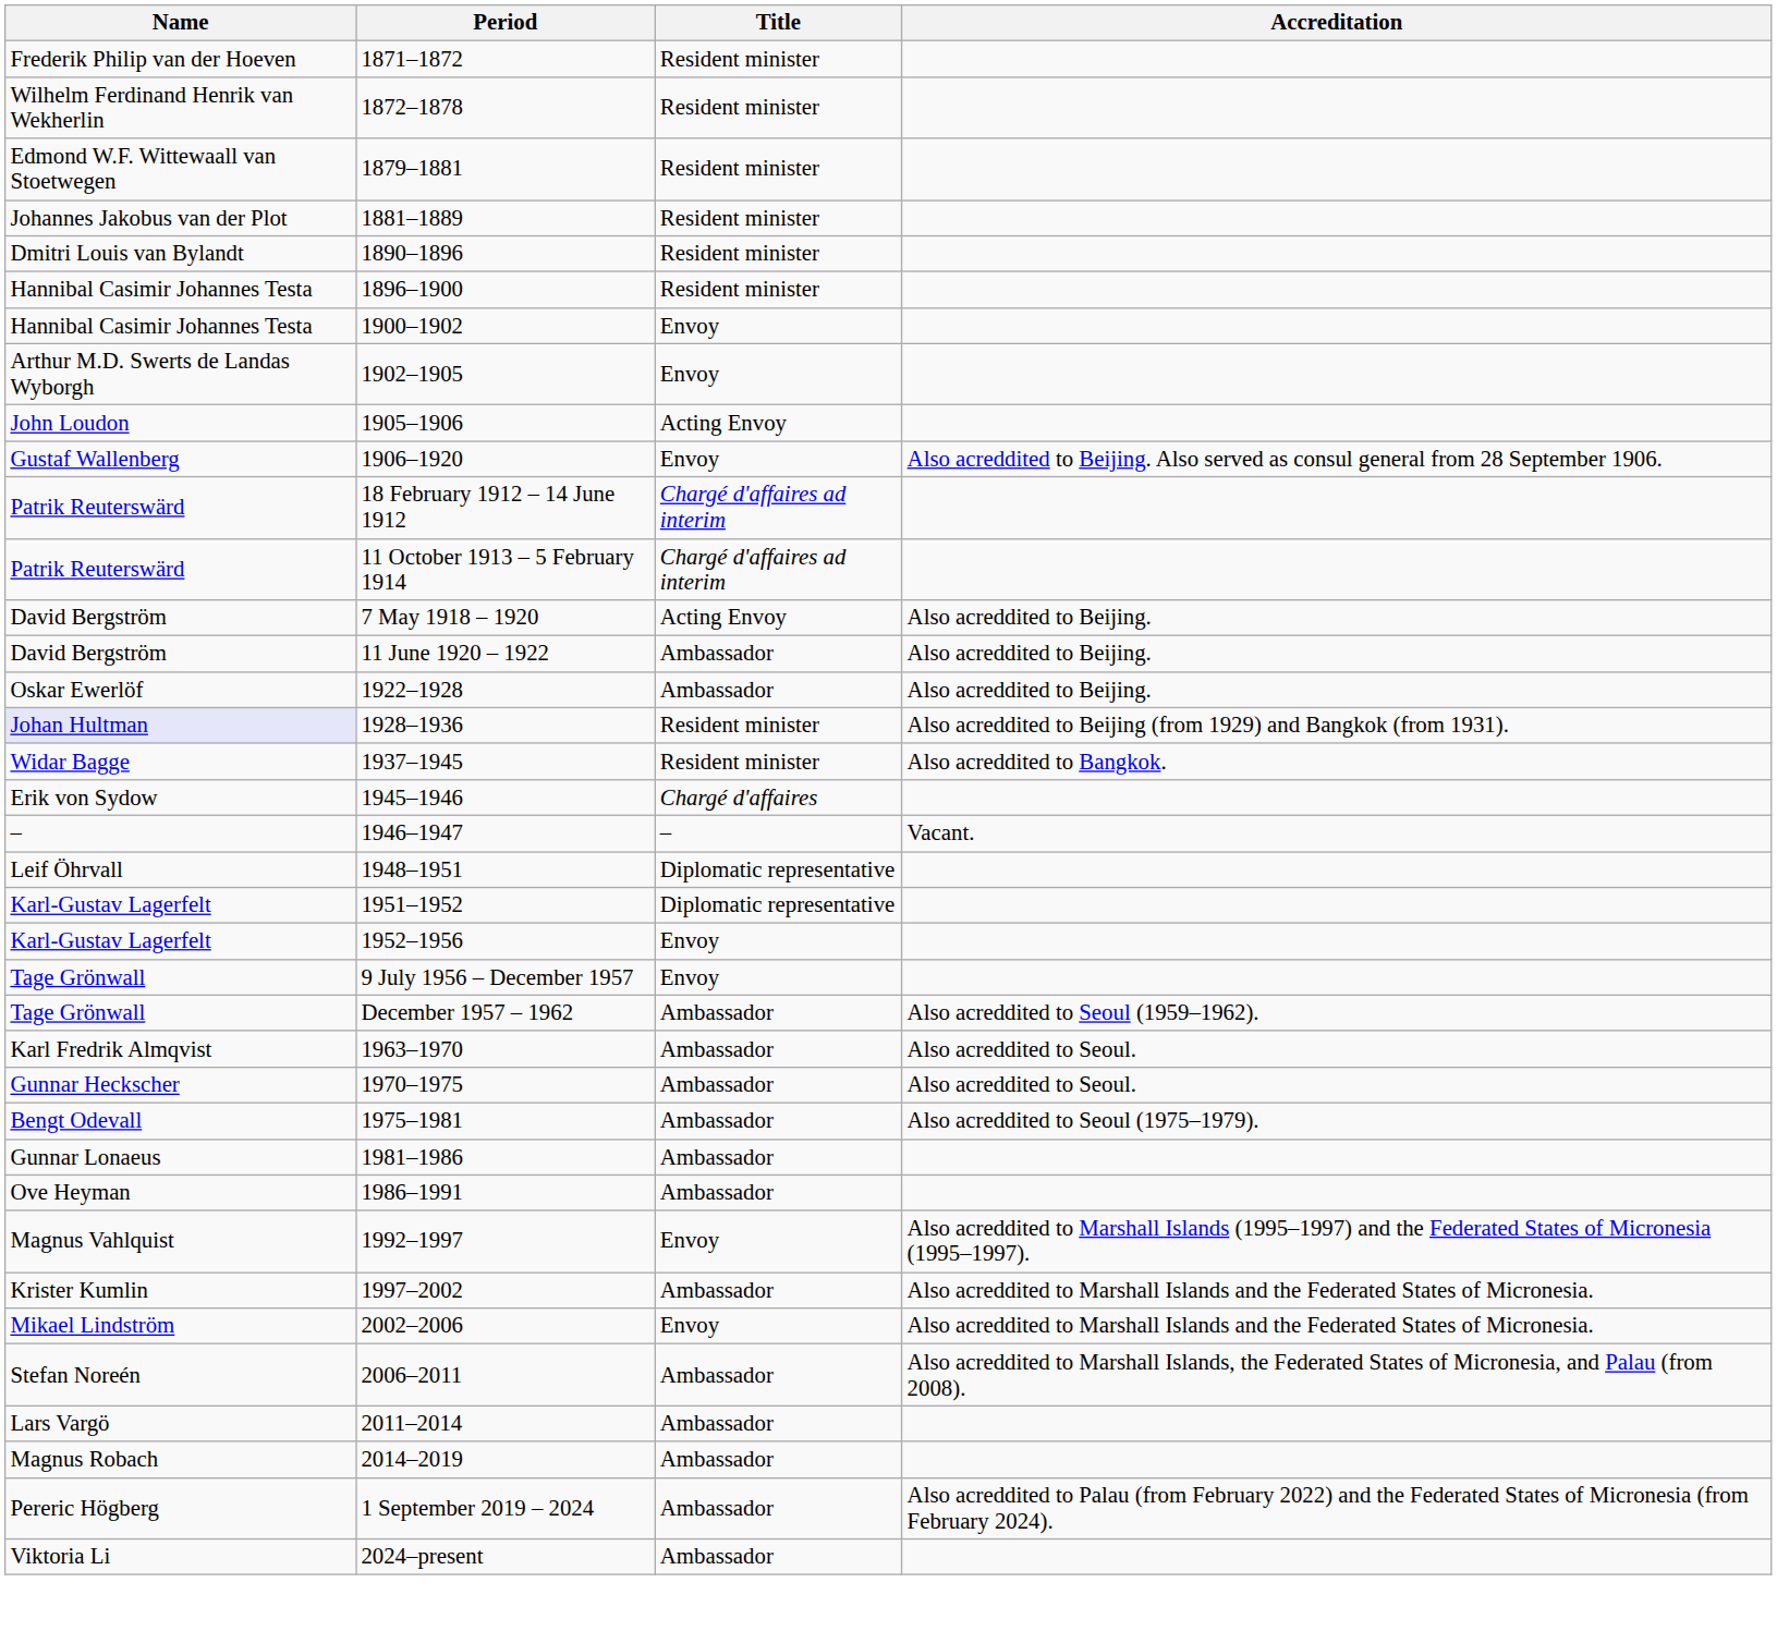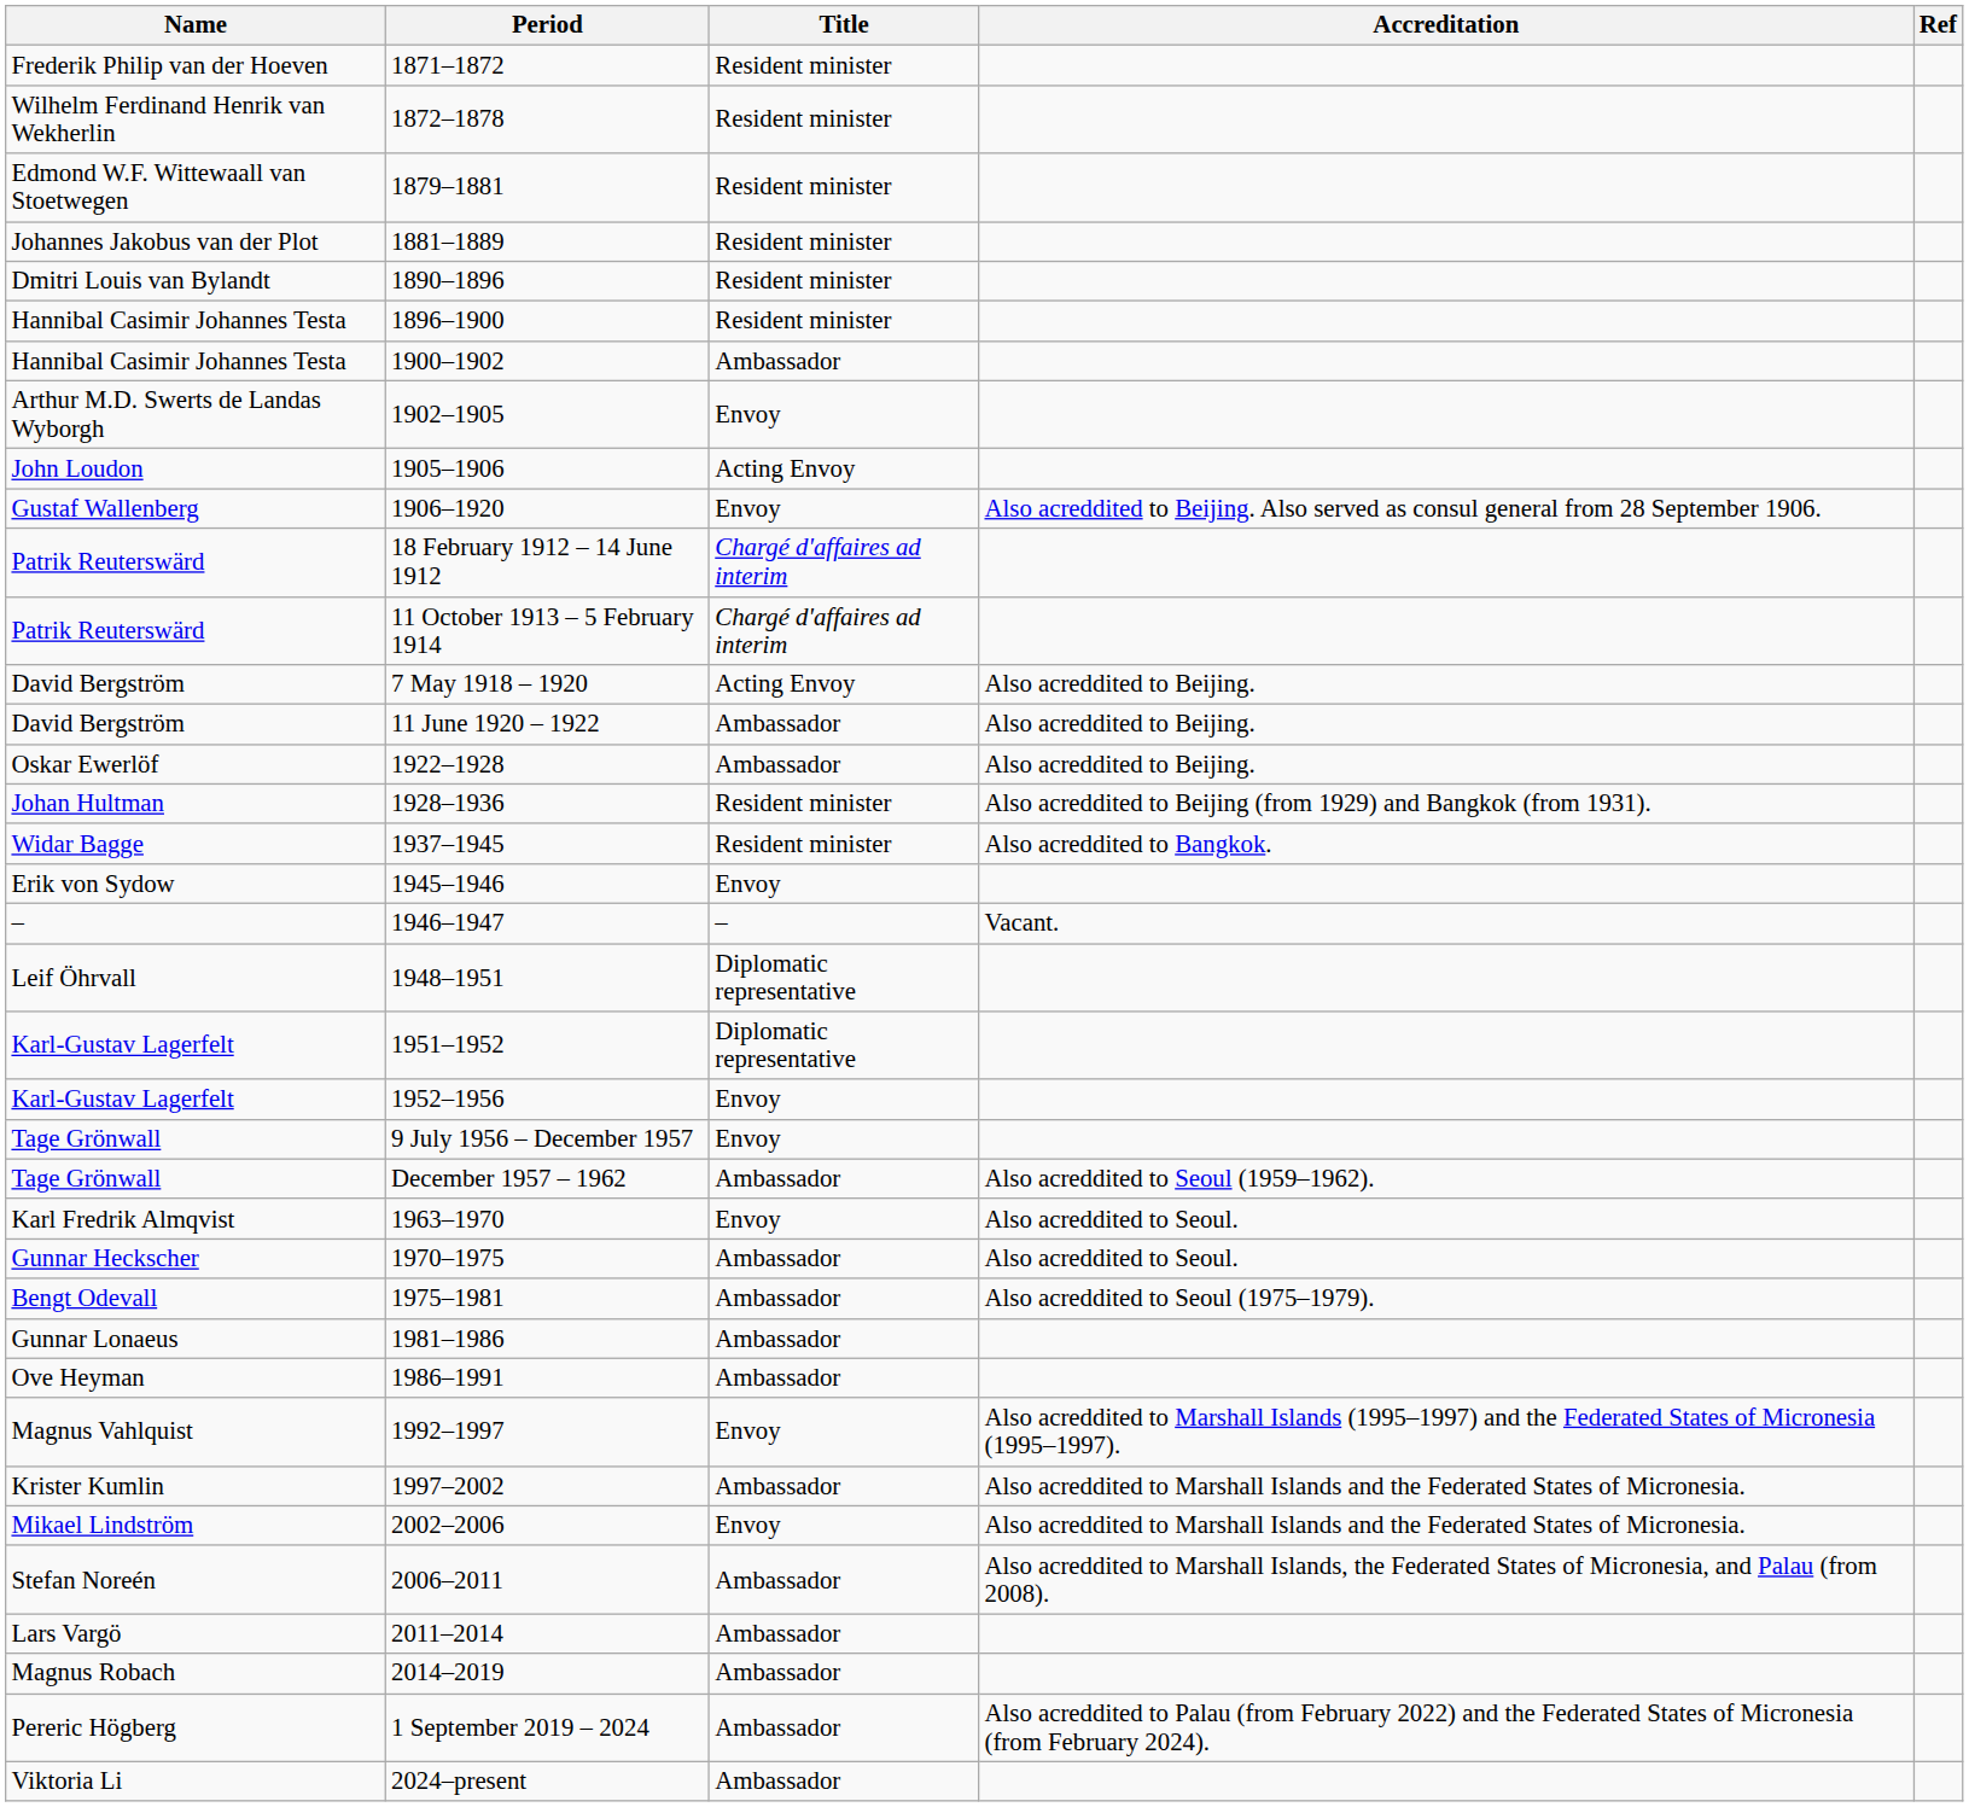+ column: Ref
1900–1902 | Title: Envoy -> Ambassador
1928–1936 | Name: lavender background -> no background
1945–1946 | Title: Chargé d'affaires -> Envoy
1963–1970 | Title: Ambassador -> Envoy
